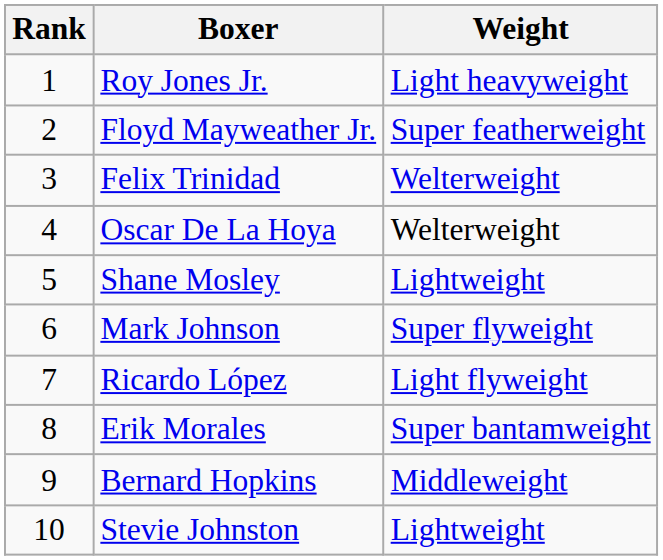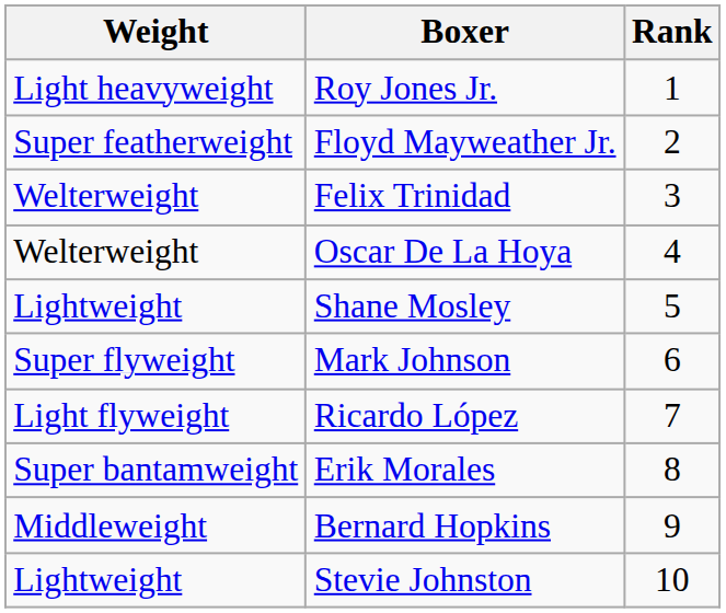columns swapped: Rank <-> Weight
